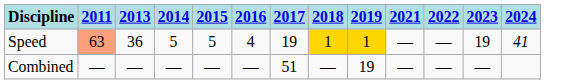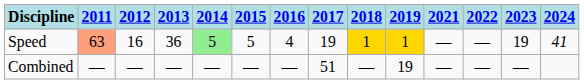+ column: 2012 | 16 | —
Speed | 2014: no background -> lightgreen background
